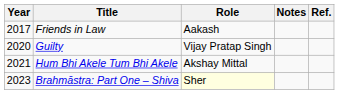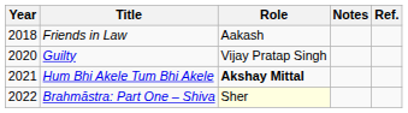Friends in Law | Year: 2017 -> 2018
Hum Bhi Akele Tum Bhi Akele | Role: normal -> bold
Brahmāstra: Part One – Shiva | Year: 2023 -> 2022
